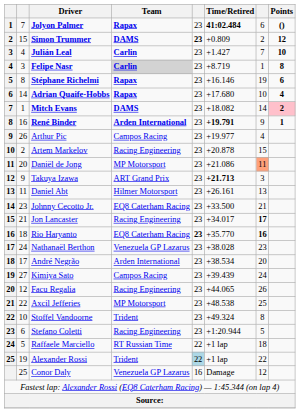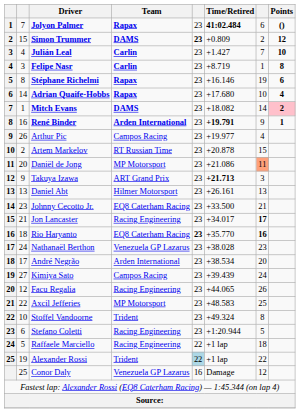Felipe Nasr | Team: lightgrey background -> no background
Artem Markelov | Team: Racing Engineering -> RT Russian Time
Daniel Abt | column 2: 11 -> 13
Axcil Jefferies | Time/Retired: +48.538 -> +48.583
Raffaele Marciello | Team: RT Russian Time -> Racing Engineering
